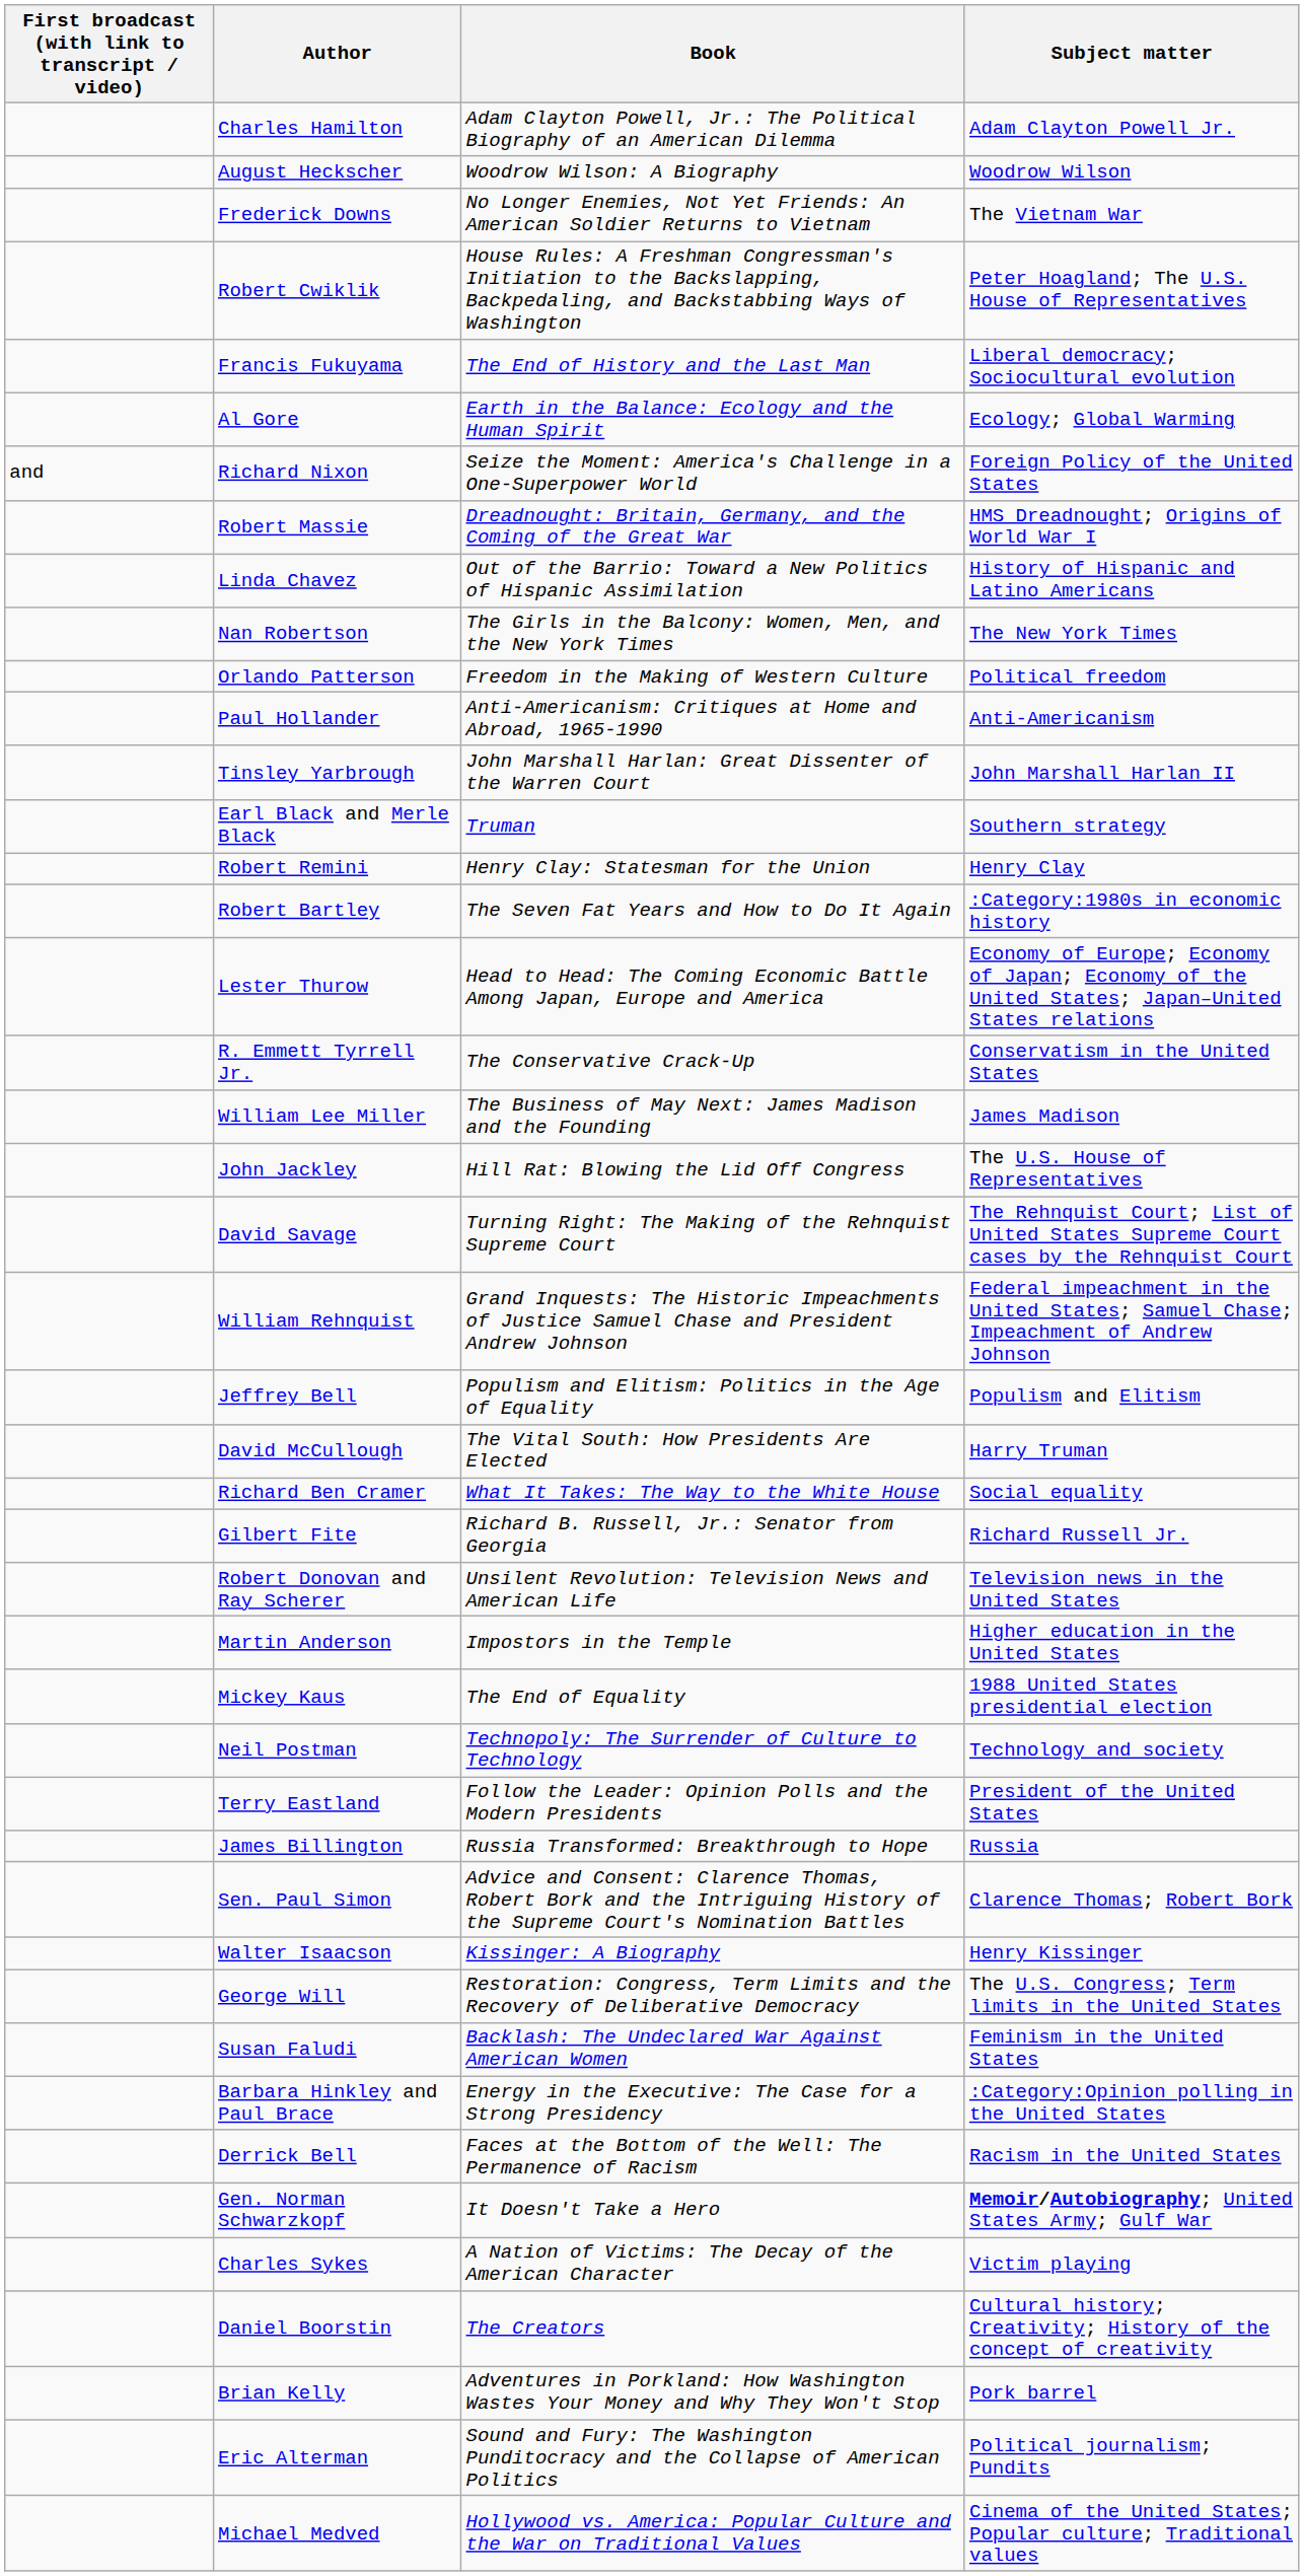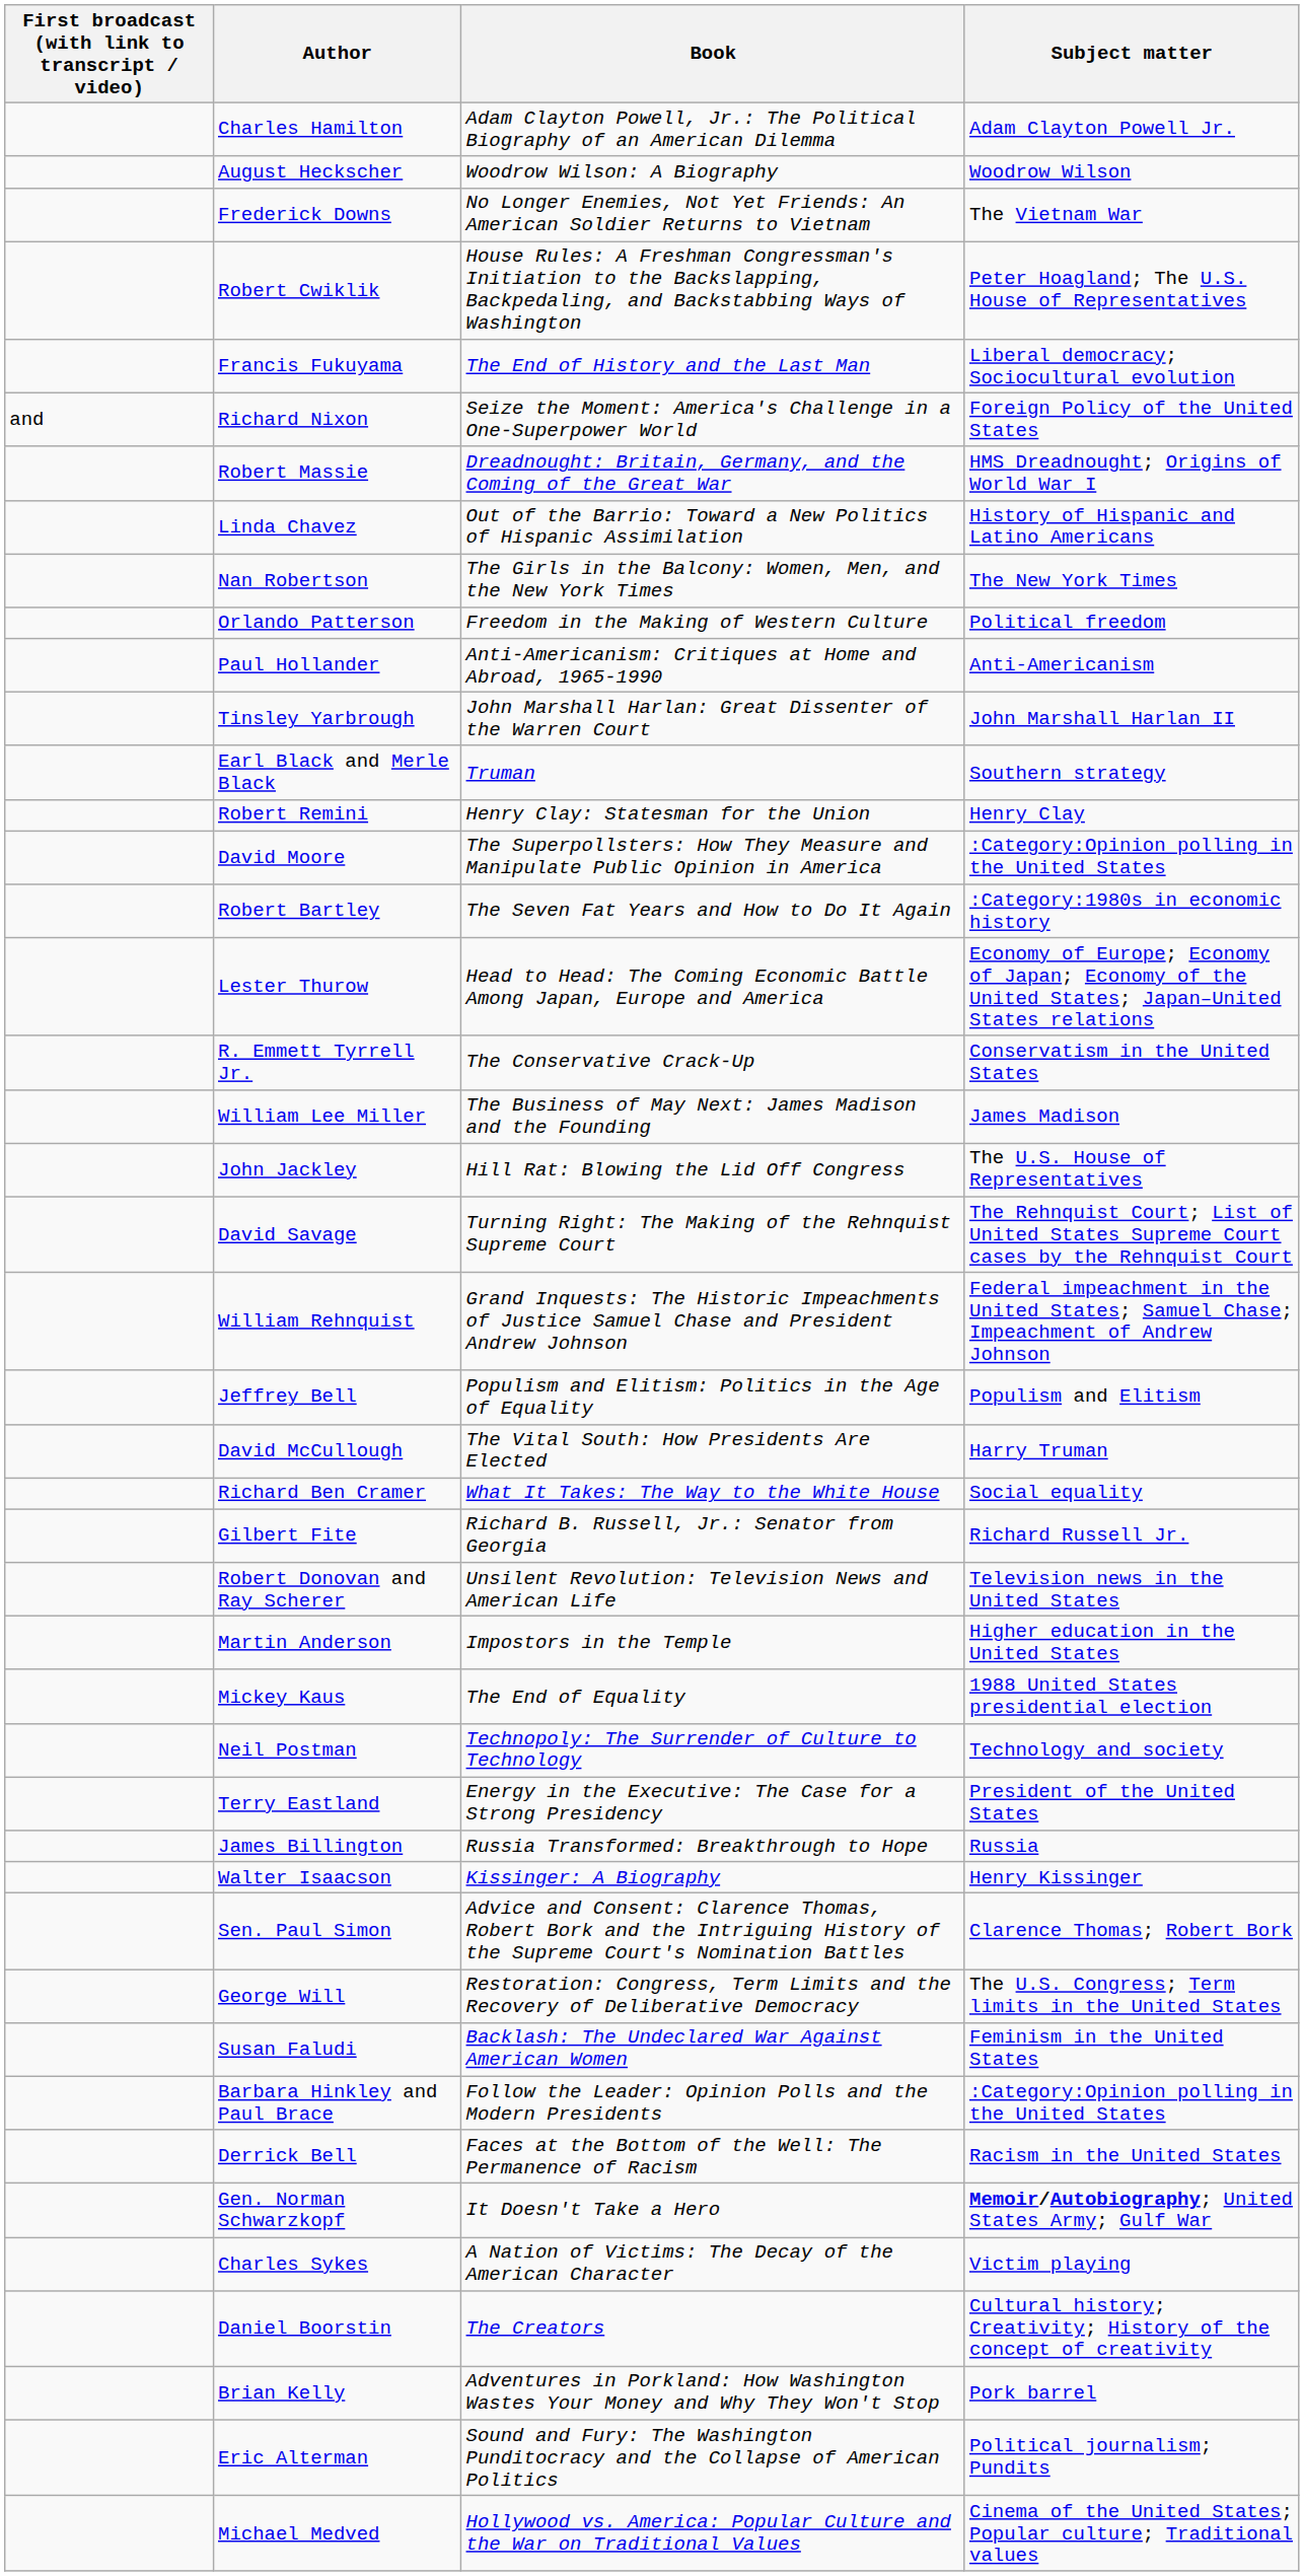- row: Al Gore | Earth in the Balance: Ecology and the Human Spirit | Ecology; Global Warming
+ row: David Moore | The Superpollsters: How They Measure and Manipulate Public Opinion in America | :Category:Opinion polling in the United States
Terry Eastland | Book: Follow the Leader: Opinion Polls and the Modern Presidents -> Energy in the Executive: The Case for a Strong Presidency
rows swapped: Sen. Paul Simon <-> Walter Isaacson
Barbara Hinkley and Paul Brace | Book: Energy in the Executive: The Case for a Strong Presidency -> Follow the Leader: Opinion Polls and the Modern Presidents
